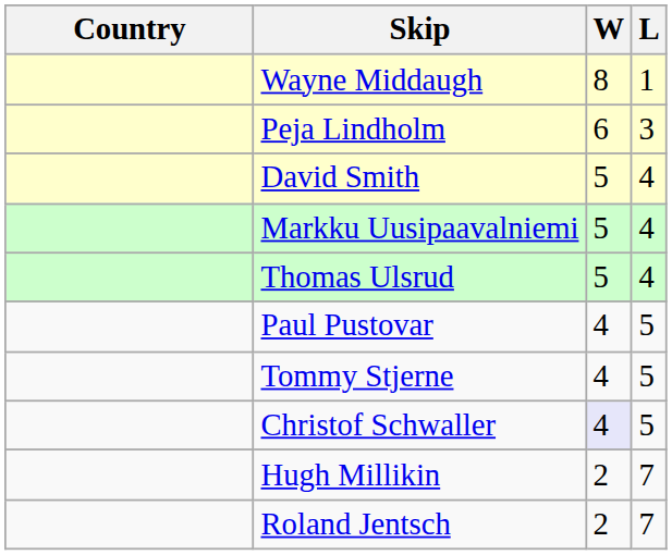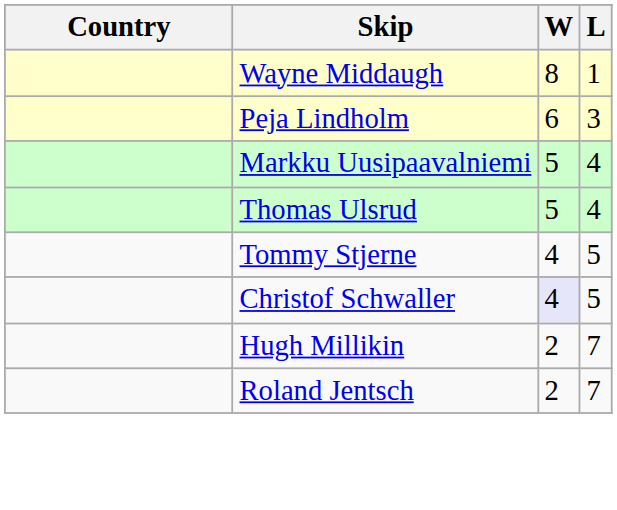- row: David Smith | 5 | 4
- row: Paul Pustovar | 4 | 5
